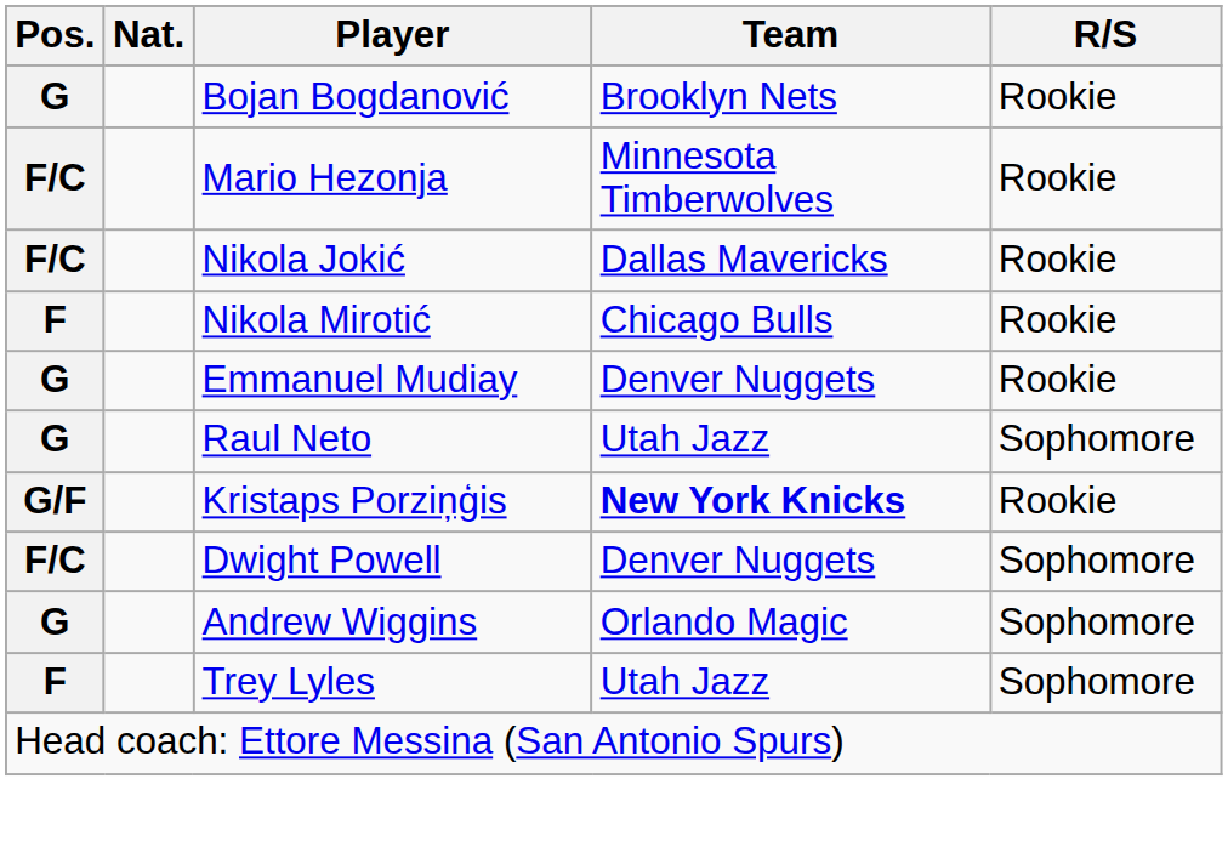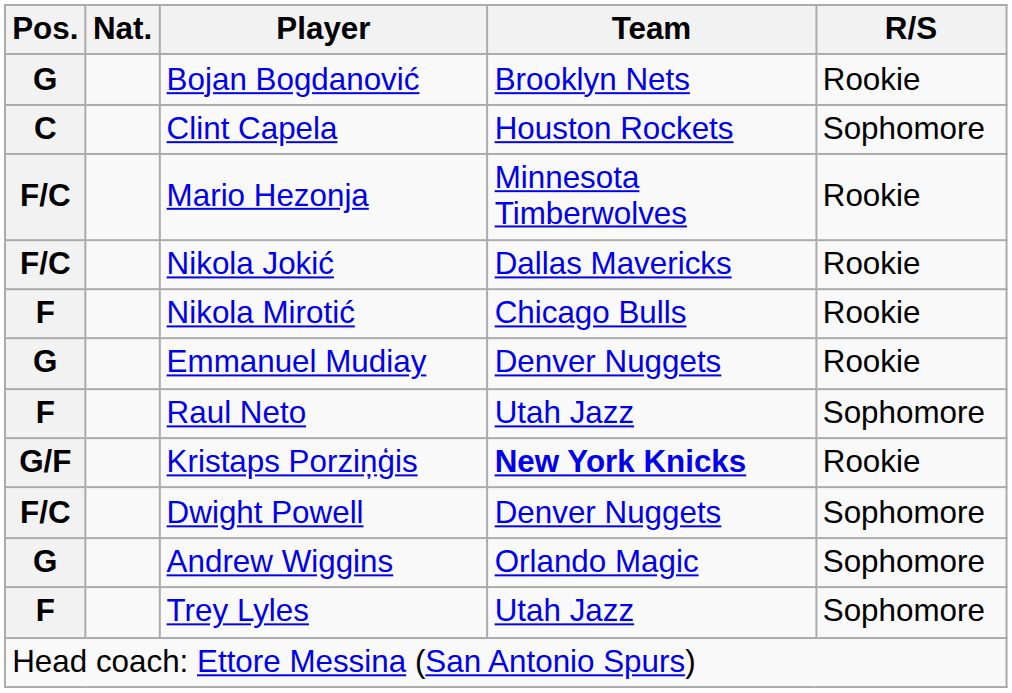+ row: C | Clint Capela | Houston Rockets | Sophomore
Raul Neto | Pos.: G -> F
